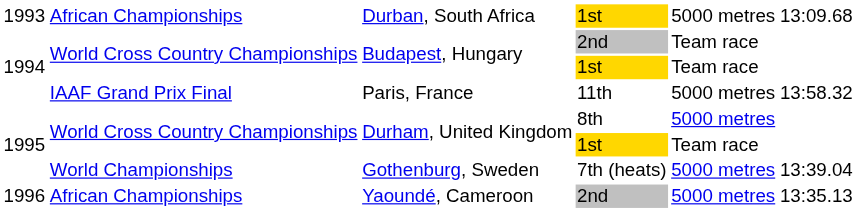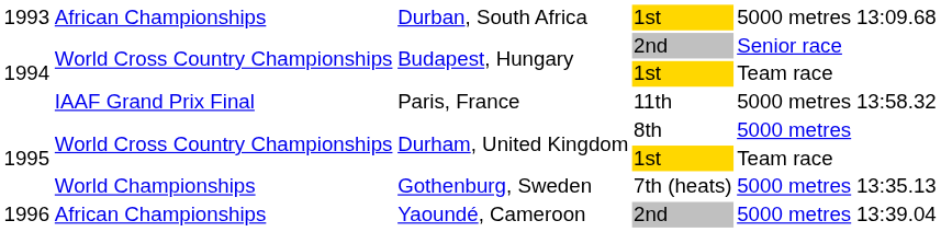Budapest, Hungary / 2nd | column 5: Team race -> Senior race
Gothenburg, Sweden | column 6: 13:39.04 -> 13:35.13
Yaoundé, Cameroon | column 6: 13:35.13 -> 13:39.04
